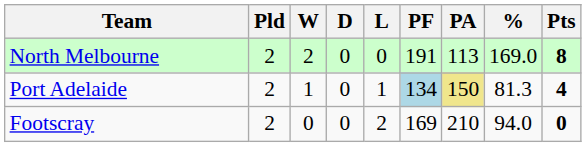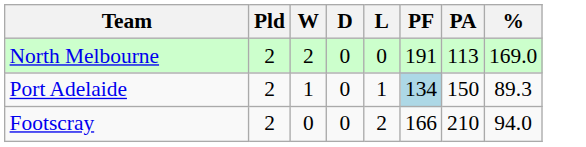- column: Pts | 8 | 4 | 0
Port Adelaide | PA: khaki background -> no background
Port Adelaide | %: 81.3 -> 89.3
Footscray | PF: 169 -> 166
